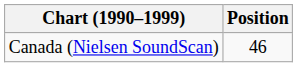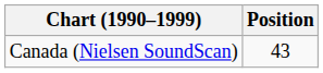Canada (Nielsen SoundScan) | Position: 46 -> 43
